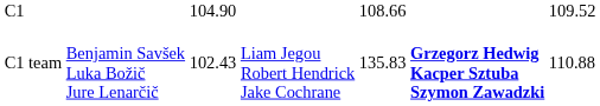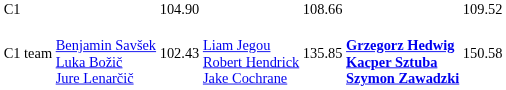C1 team | column 5: 135.83 -> 135.85
C1 team | column 7: 110.88 -> 150.58
